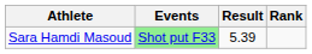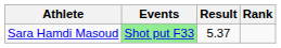Sara Hamdi Masoud | Result: 5.39 -> 5.37
